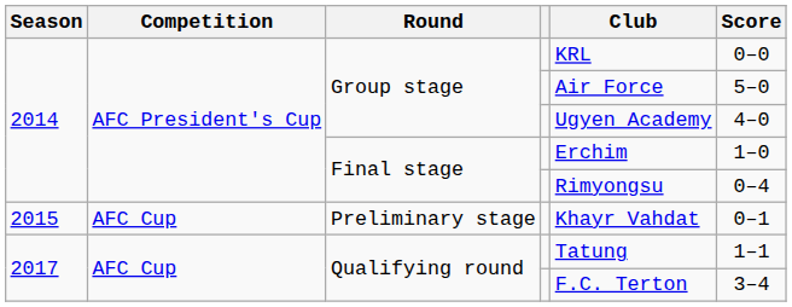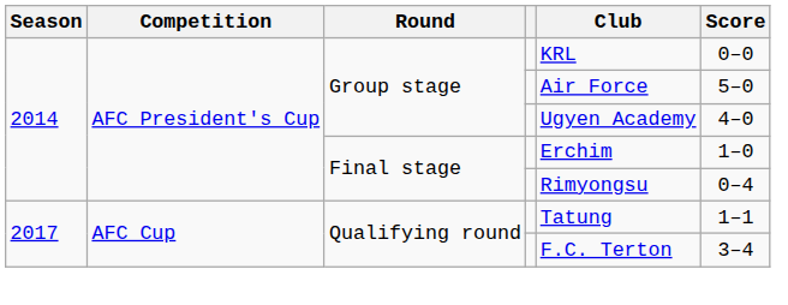- row: 2015 | AFC Cup | Preliminary stage | Khayr Vahdat | 0–1
